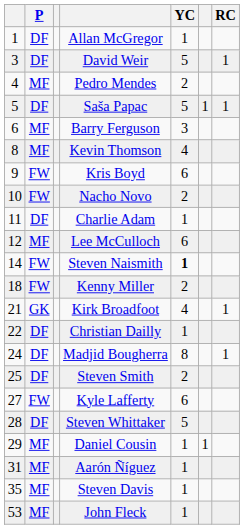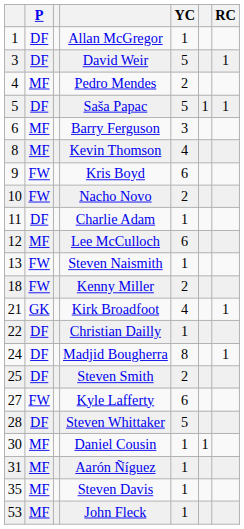Steven Naismith | column 1: 14 -> 13
Steven Naismith | YC: bold -> normal
Daniel Cousin | column 1: 29 -> 30
